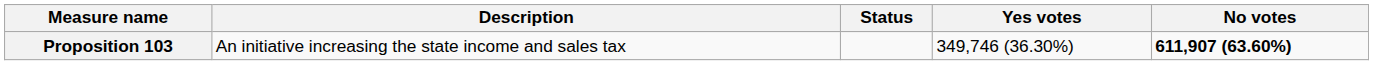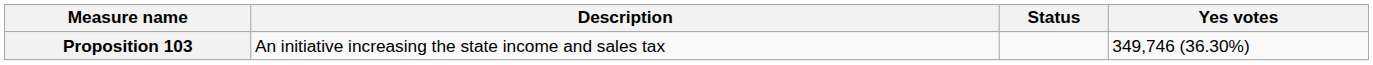- column: No votes | 611,907 (63.60%)
